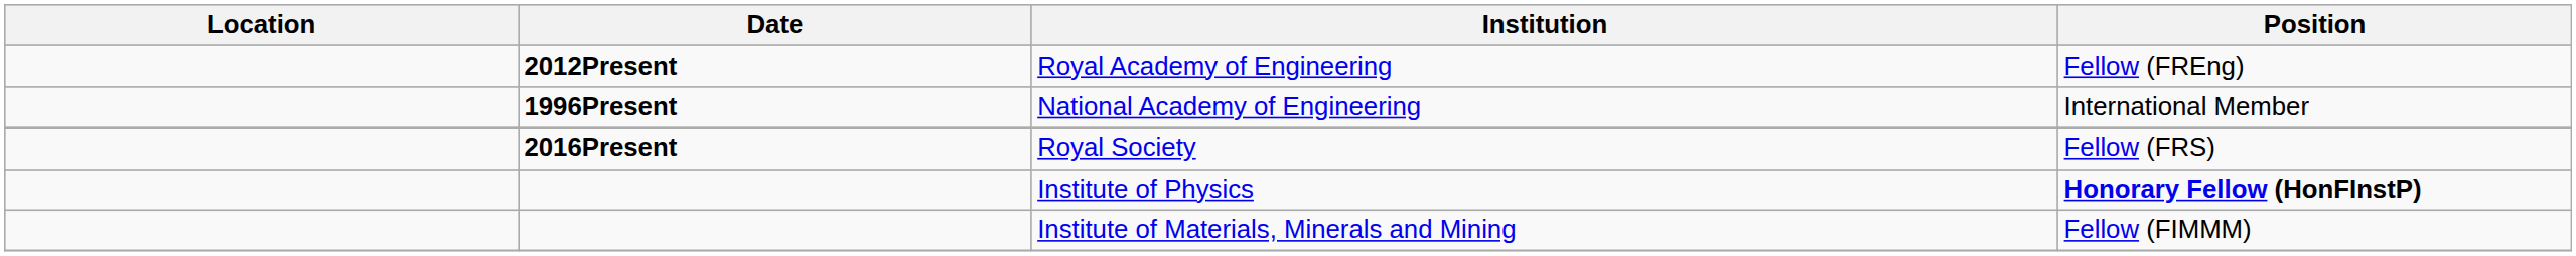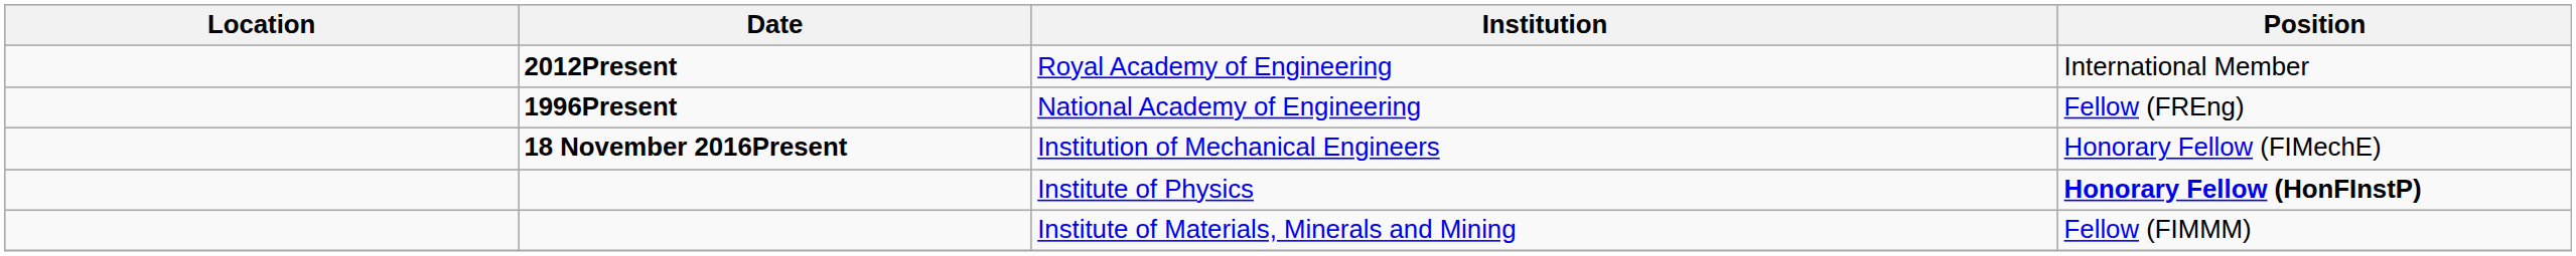Royal Academy of Engineering | Position: Fellow (FREng) -> International Member
National Academy of Engineering | Position: International Member -> Fellow (FREng)
- row: 2016Present | Royal Society | Fellow (FRS)
+ row: 18 November 2016Present | Institution of Mechanical Engineers | Honorary Fellow (FIMechE)
